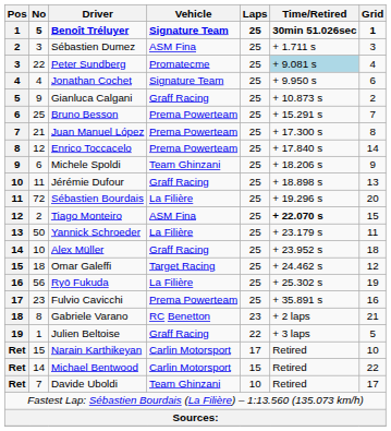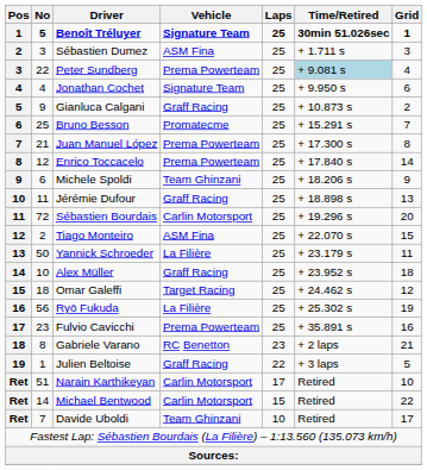Peter Sundberg | Vehicle: Promatecme -> Prema Powerteam
Bruno Besson | Vehicle: Prema Powerteam -> Promatecme
Sébastien Bourdais | Vehicle: La Filière -> Carlin Motorsport
Tiago Monteiro | Time/Retired: bold -> normal
Narain Karthikeyan | No: 15 -> 51
